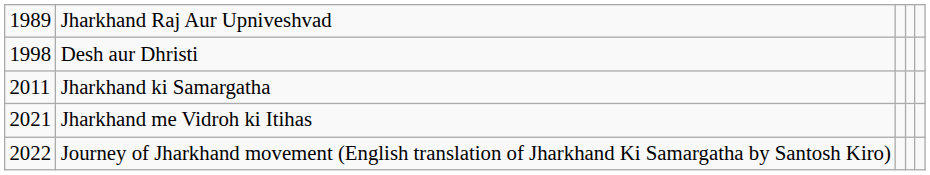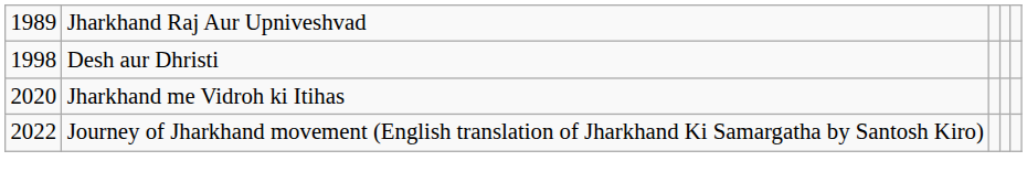- row: 2011 | Jharkhand ki Samargatha
Jharkhand me Vidroh ki Itihas | column 1: 2021 -> 2020
